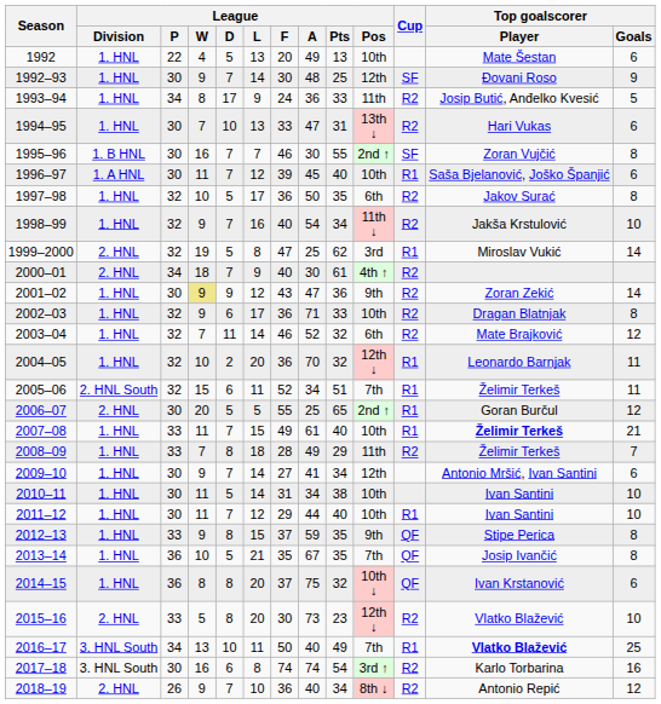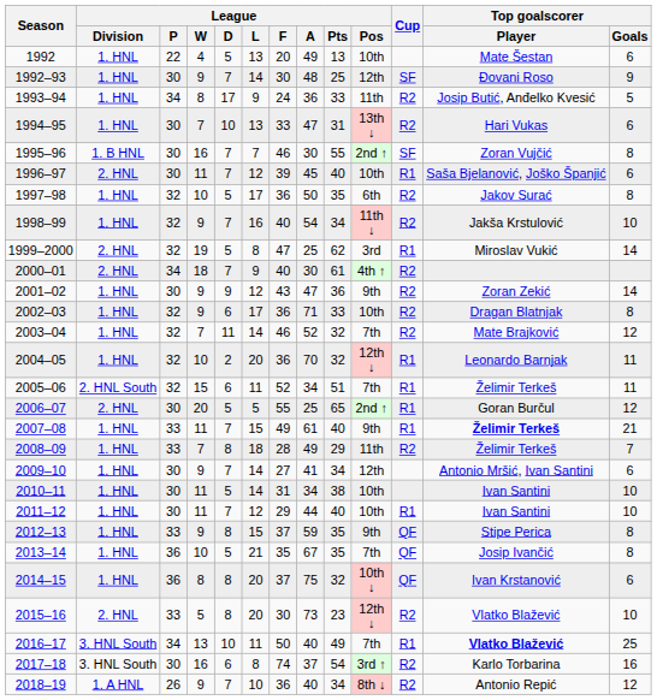1996–97 | League / Division: 1. A HNL -> 2. HNL
2001–02 | League / W: khaki background -> no background
2003–04 | League / Pos: 6th -> 7th
2007–08 | League / Pos: 10th -> 9th
2017–18 | League / A: 74 -> 37
2018–19 | League / Division: 2. HNL -> 1. A HNL
